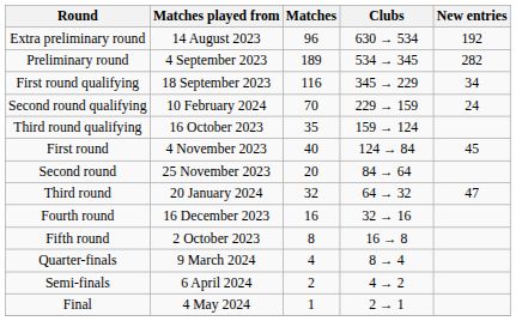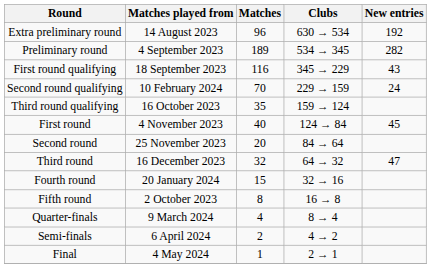First round qualifying | New entries: 34 -> 43
Third round | Matches played from: 20 January 2024 -> 16 December 2023
Fourth round | Matches played from: 16 December 2023 -> 20 January 2024
Fourth round | Matches: 16 -> 15
